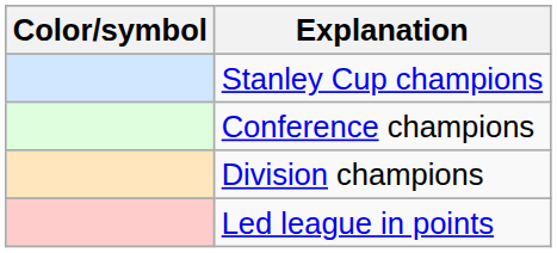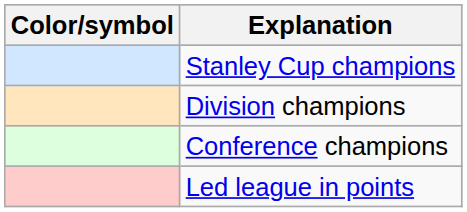rows swapped: Conference champions <-> Division champions
